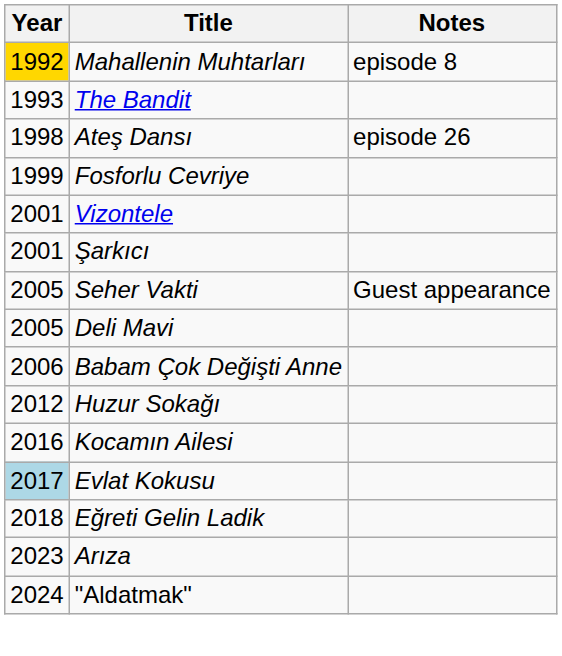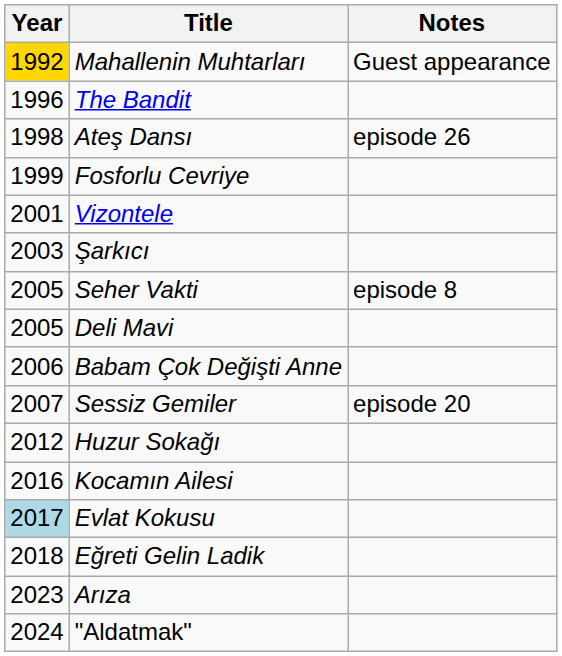Mahallenin Muhtarları | Notes: episode 8 -> Guest appearance
The Bandit | Year: 1993 -> 1996
Şarkıcı | Year: 2001 -> 2003
Seher Vakti | Notes: Guest appearance -> episode 8
+ row: 2007 | Sessiz Gemiler | episode 20
